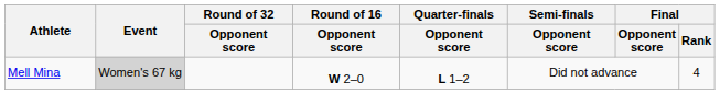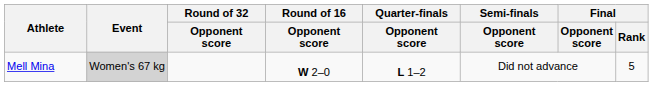Mell Mina | Final / Rank: 4 -> 5
